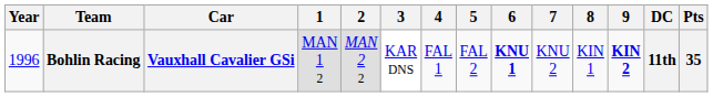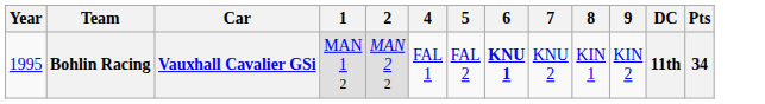- column: 3 | KAR DNS
Bohlin Racing | Year: 1996 -> 1995
Bohlin Racing | 9: bold -> normal
Bohlin Racing | Pts: 35 -> 34
